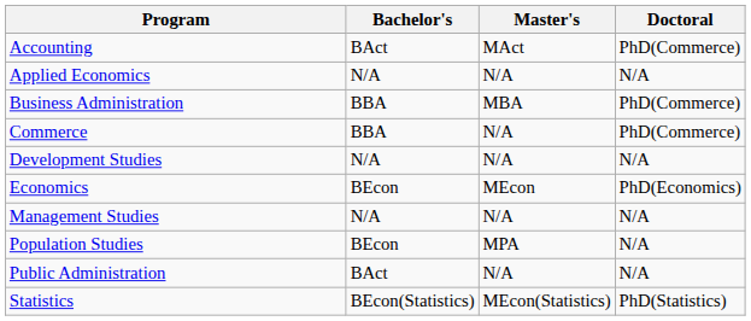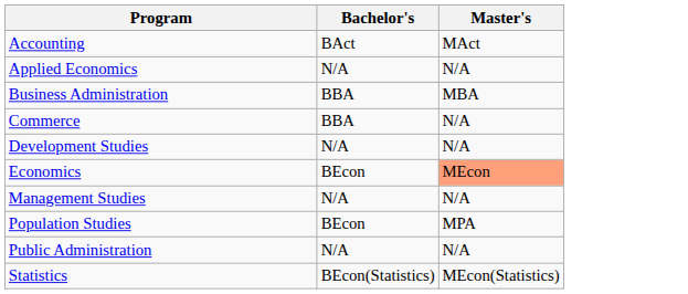- column: Doctoral | PhD(Commerce) | N/A | PhD(Commerce) | PhD(Commerce) | N/A | PhD(Economics) | N/A | N/A | N/A | PhD(Statistics)
Economics | Master's: no background -> lightsalmon background
Public Administration | Bachelor's: BAct -> N/A
